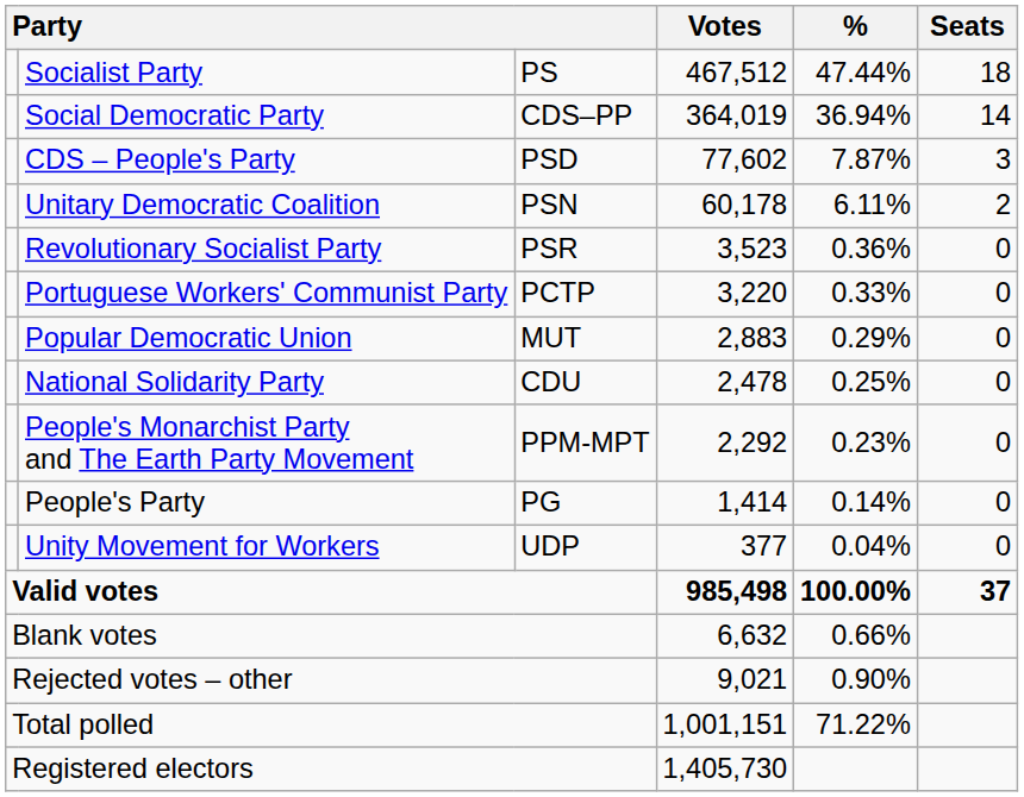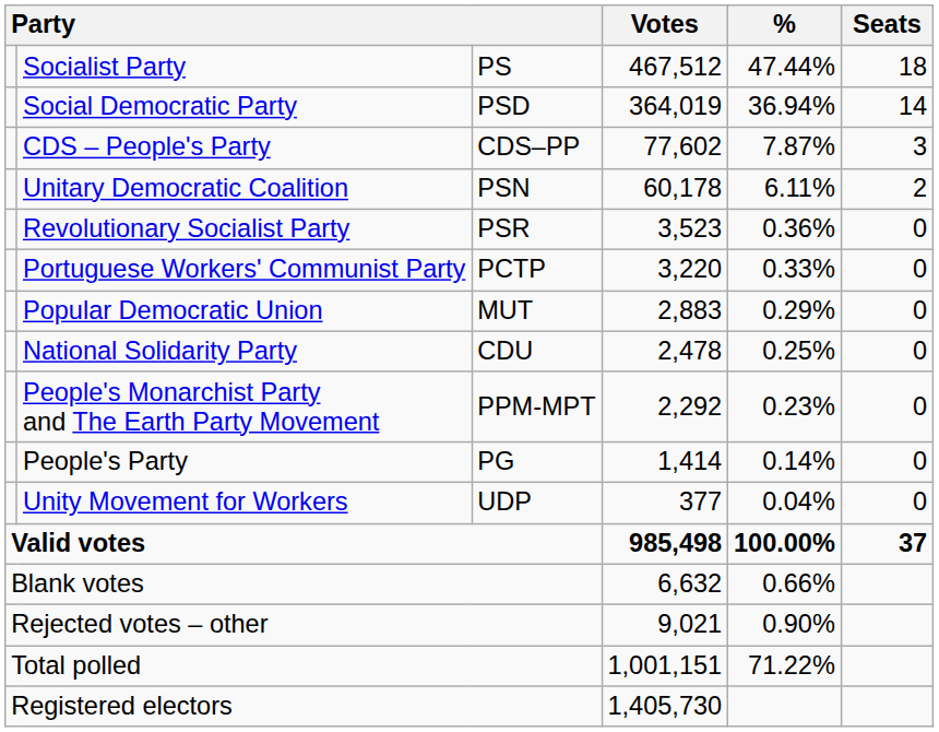Social Democratic Party | column 3: CDS–PP -> PSD
CDS – People's Party | column 3: PSD -> CDS–PP
